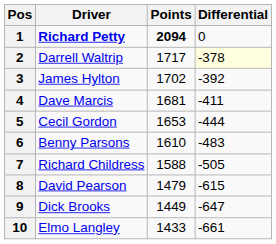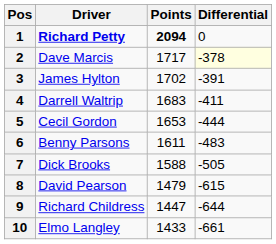2 | Driver: Darrell Waltrip -> Dave Marcis
3 | Differential: -392 -> -391
4 | Driver: Dave Marcis -> Darrell Waltrip
4 | Points: 1681 -> 1683
6 | Points: 1610 -> 1611
7 | Driver: Richard Childress -> Dick Brooks
9 | Driver: Dick Brooks -> Richard Childress
9 | Points: 1449 -> 1447
9 | Differential: -647 -> -644
